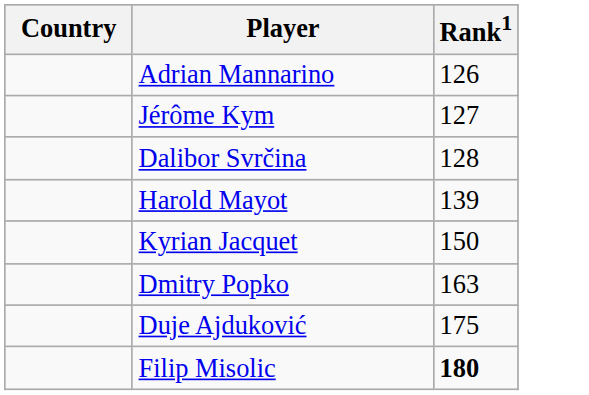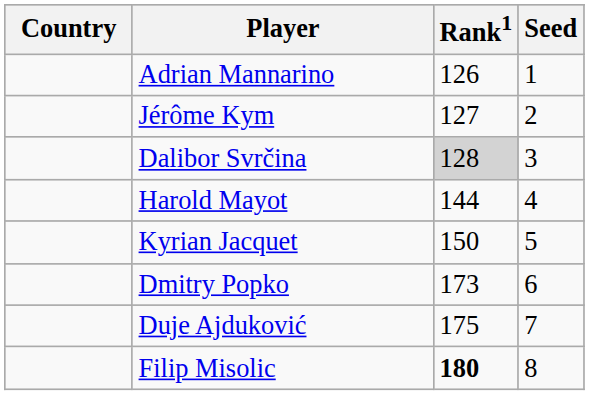+ column: Seed | 1 | 2 | 3 | 4 | 5 | 6 | 7 | 8
Dalibor Svrčina | Rank1: no background -> lightgrey background
Harold Mayot | Rank1: 139 -> 144
Dmitry Popko | Rank1: 163 -> 173
